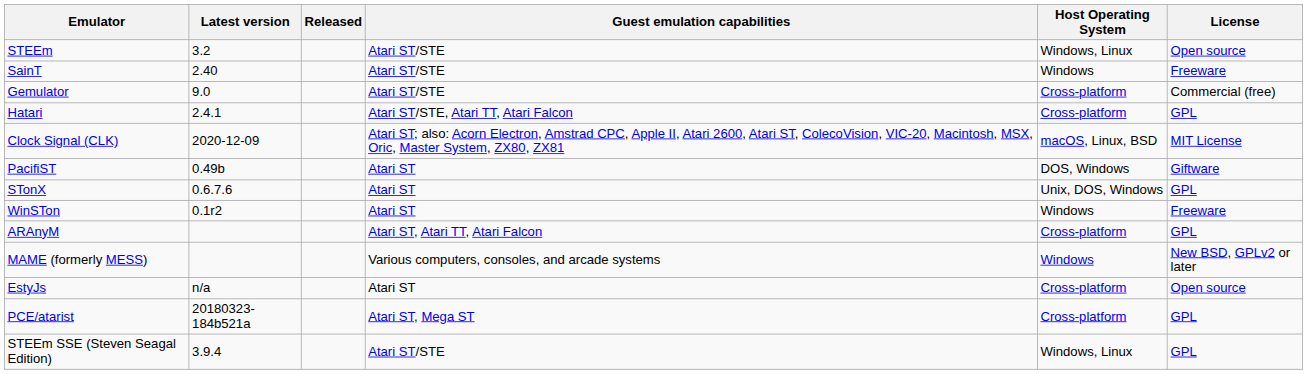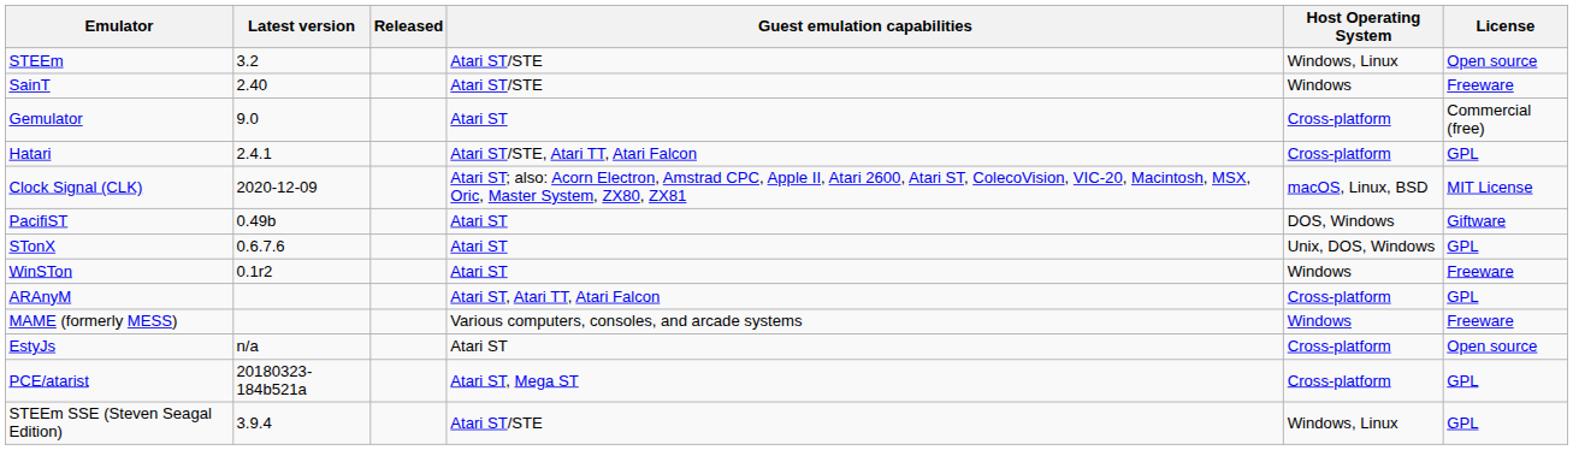Gemulator | Guest emulation capabilities: Atari ST/STE -> Atari ST
MAME (formerly MESS) | License: New BSD, GPLv2 or later -> Freeware
